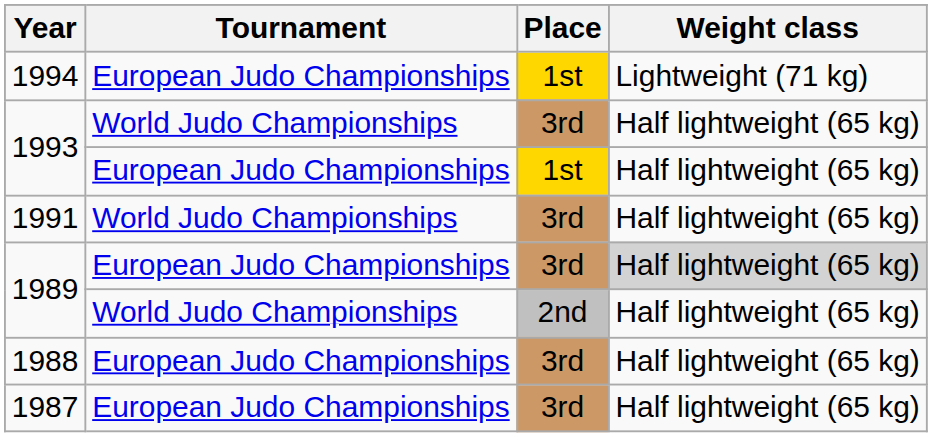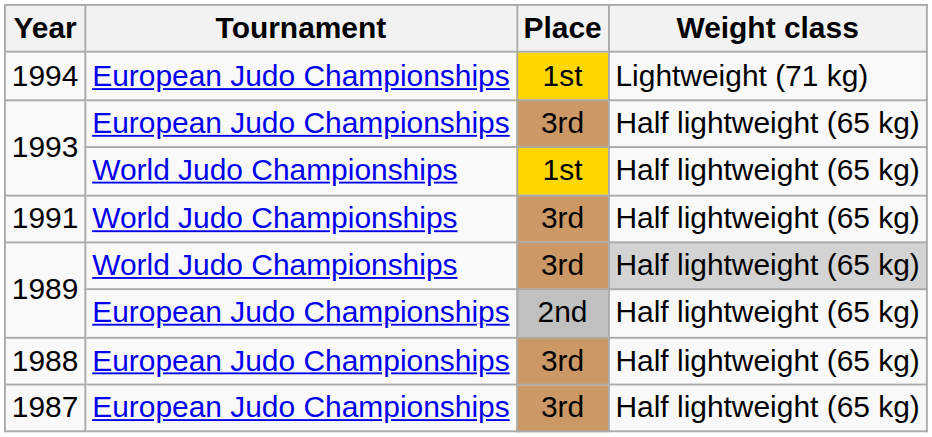1993 / 3rd | Tournament: World Judo Championships -> European Judo Championships
1993 / 1st | Tournament: European Judo Championships -> World Judo Championships
1989 / 3rd | Tournament: European Judo Championships -> World Judo Championships
1989 / 2nd | Tournament: World Judo Championships -> European Judo Championships
